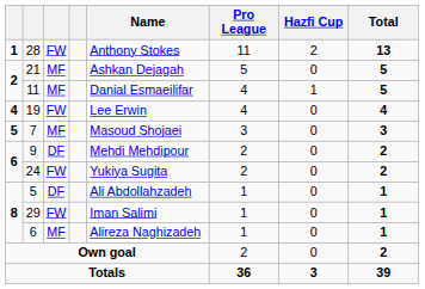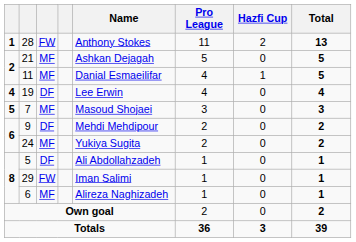19 | column 3: FW -> DF
24 | column 3: FW -> MF
